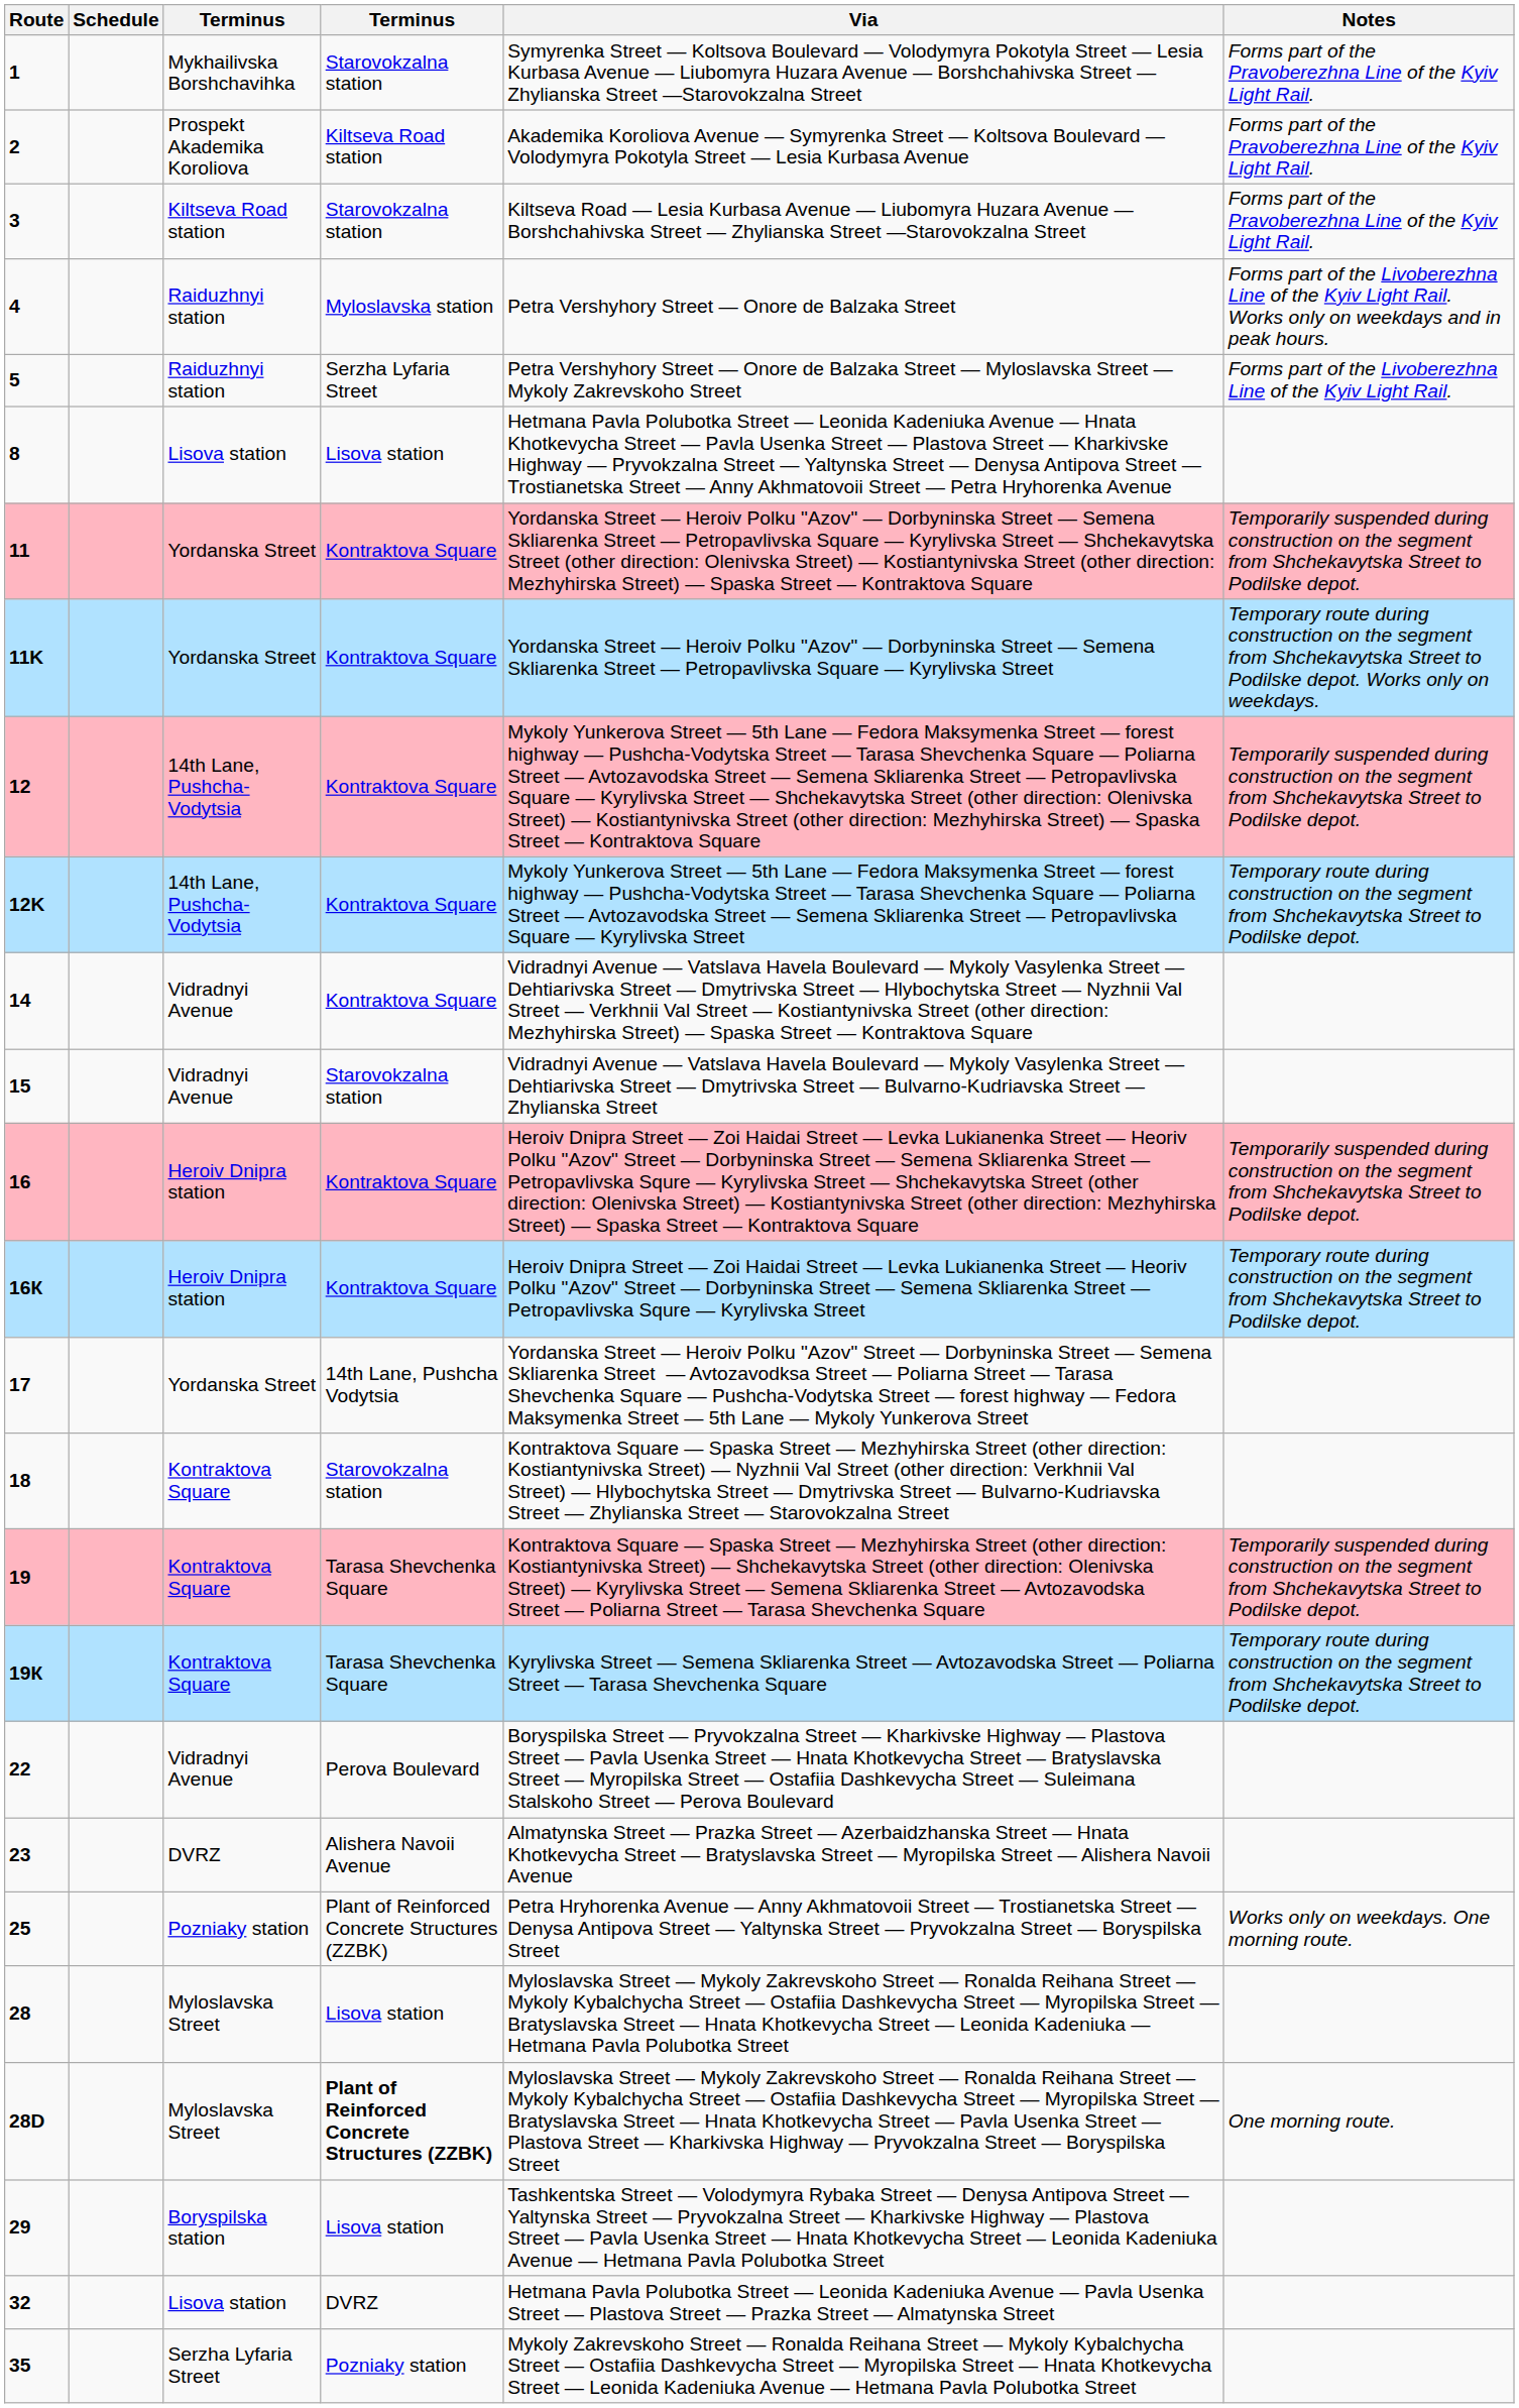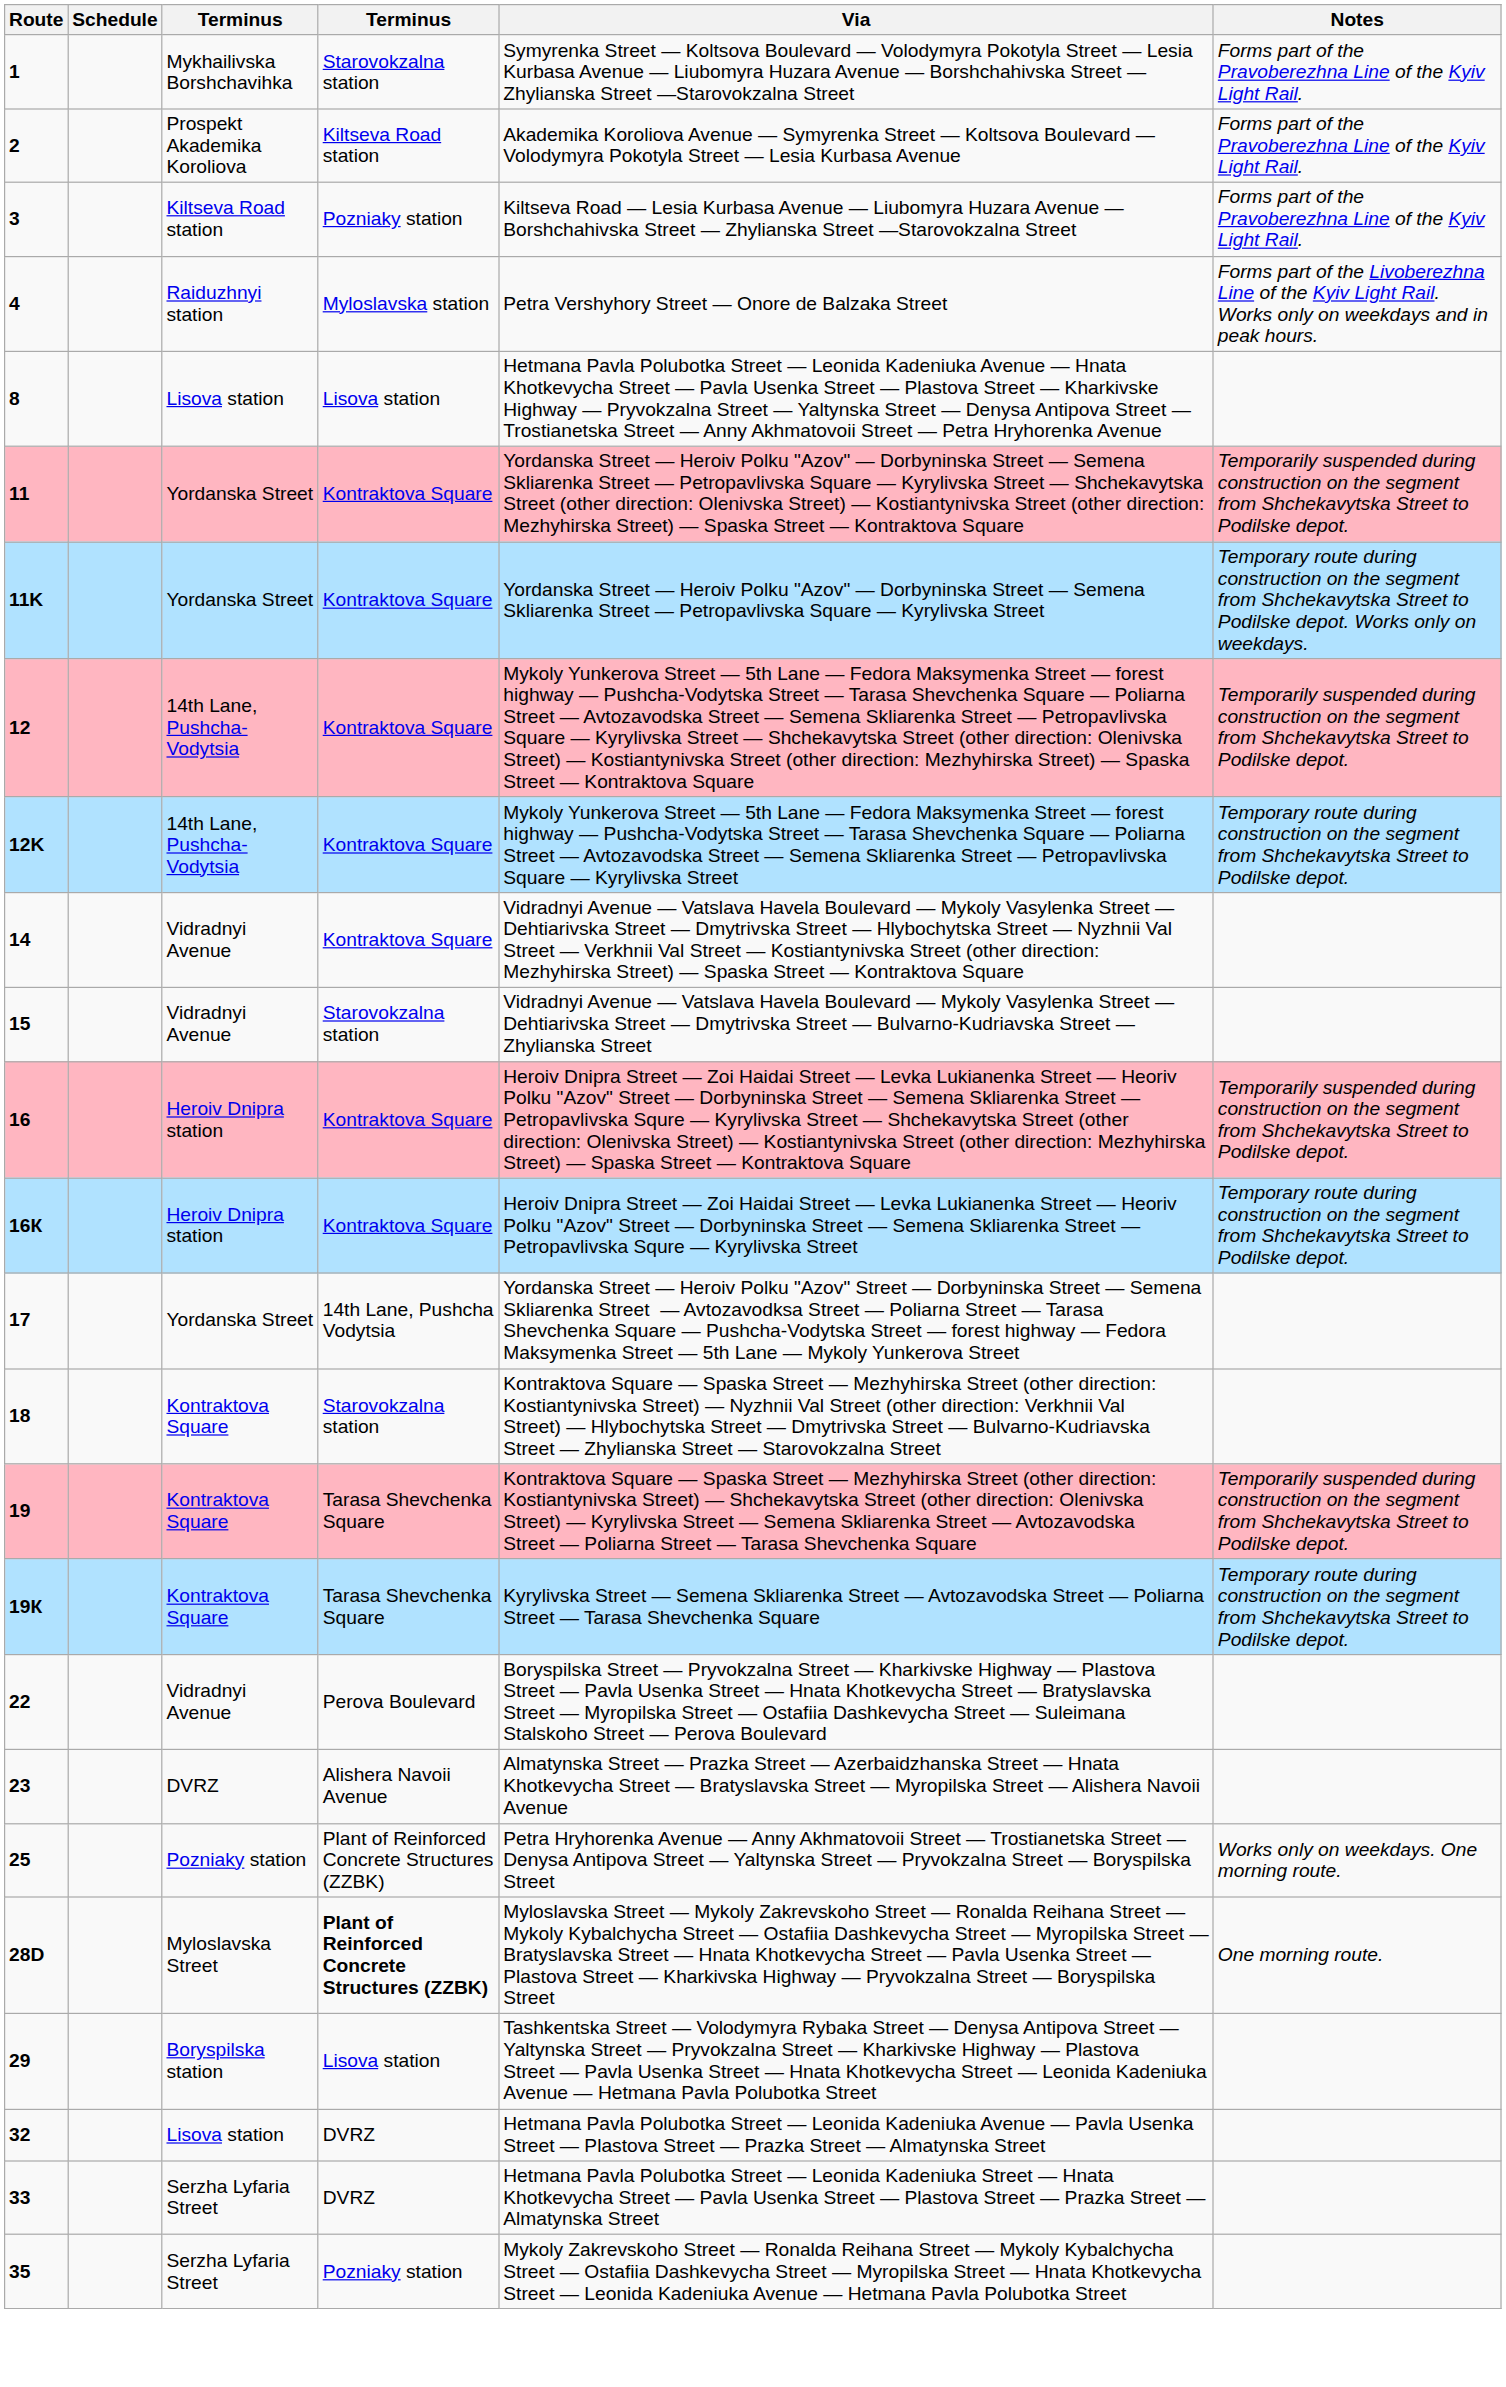3 | column 4: Starovokzalna station -> Pozniaky station
- row: 5 | Raiduzhnyi station | Serzha Lyfaria Street | Petra Vershyhory Street — Onore de Balzaka Street — Myloslavska Street — Mykoly Zakrevskoho Street | Forms part of the Livoberezhna Line of the Kyiv Light Rail.
- row: 28 | Myloslavska Street | Lisova station | Myloslavska Street — Mykoly Zakrevskoho Street — Ronalda Reihana Street — Mykoly Kybalchycha Street — Ostafiia Dashkevycha Street — Myropilska Street — Bratyslavska Street — Hnata Khotkevycha Street — Leonida Kadeniuka — Hetmana Pavla Polubotka Street
+ row: 33 | Serzha Lyfaria Street | DVRZ | Hetmana Pavla Polubotka Street — Leonida Kadeniuka Street — Hnata Khotkevycha Street — Pavla Usenka Street — Plastova Street — Prazka Street — Almatynska Street
